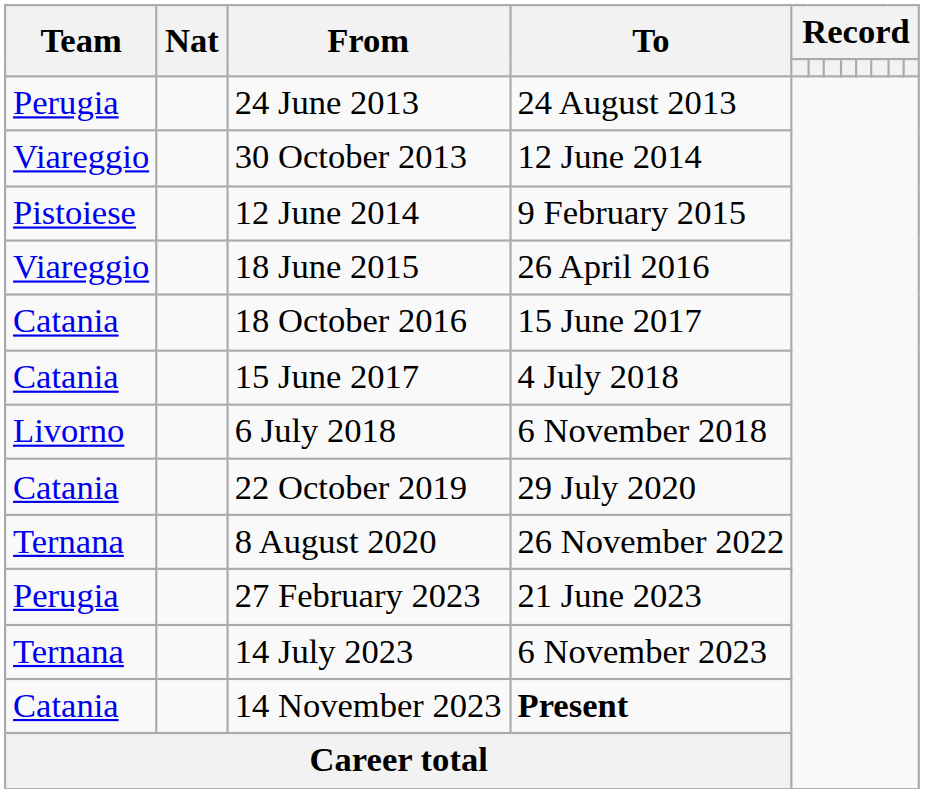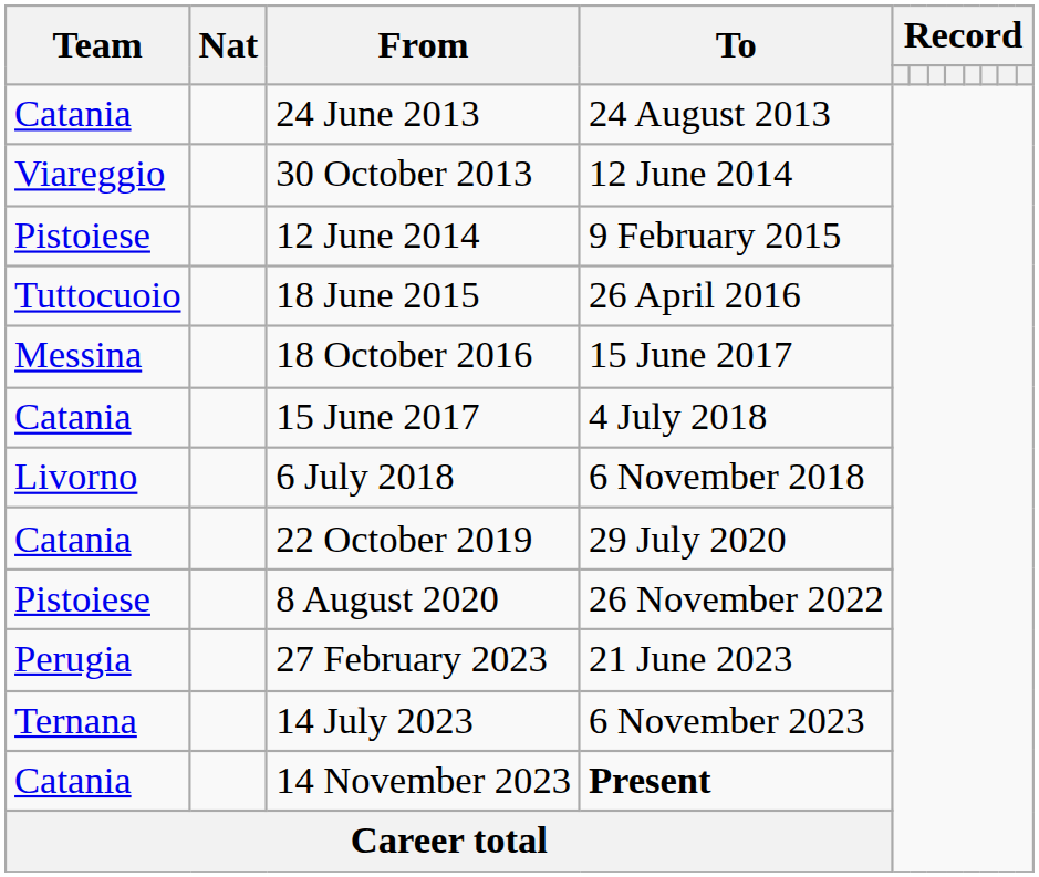24 June 2013 | Team: Perugia -> Catania
18 June 2015 | Team: Viareggio -> Tuttocuoio
18 October 2016 | Team: Catania -> Messina
8 August 2020 | Team: Ternana -> Pistoiese
